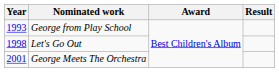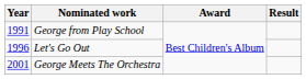George from Play School | Year: 1993 -> 1991
Let's Go Out | Year: 1998 -> 1996
